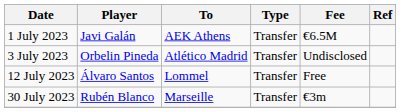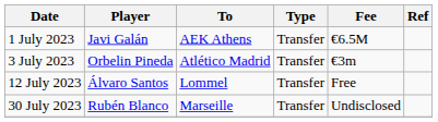3 July 2023 | Fee: Undisclosed -> €3m
30 July 2023 | Fee: €3m -> Undisclosed
